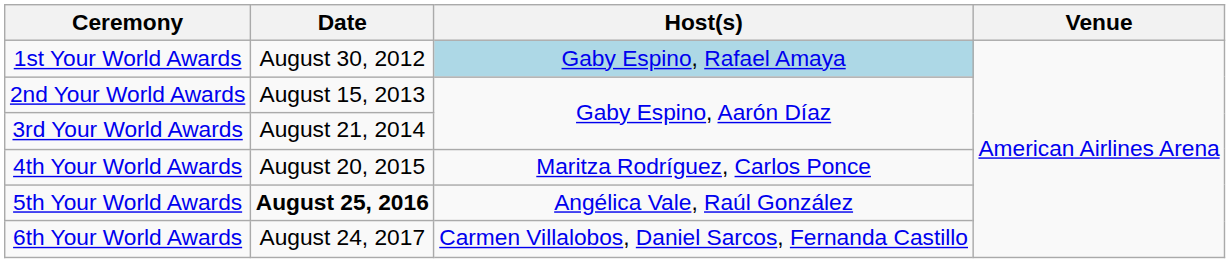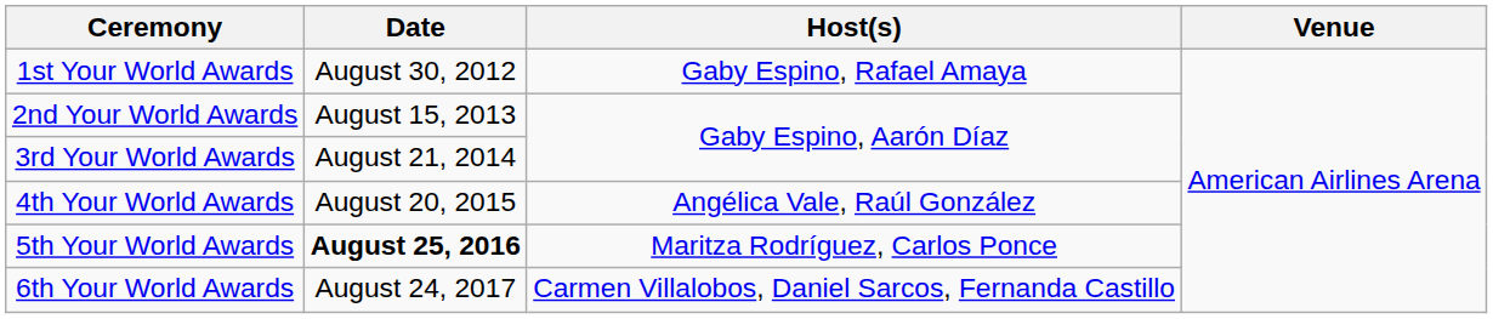1st Your World Awards | Host(s): lightblue background -> no background
4th Your World Awards | Host(s): Maritza Rodríguez, Carlos Ponce -> Angélica Vale, Raúl González
5th Your World Awards | Host(s): Angélica Vale, Raúl González -> Maritza Rodríguez, Carlos Ponce
